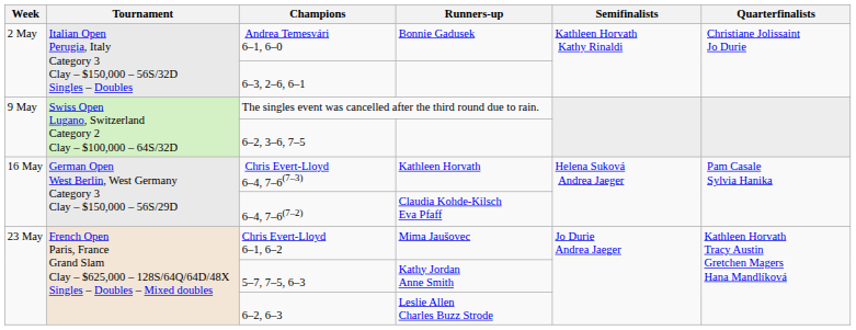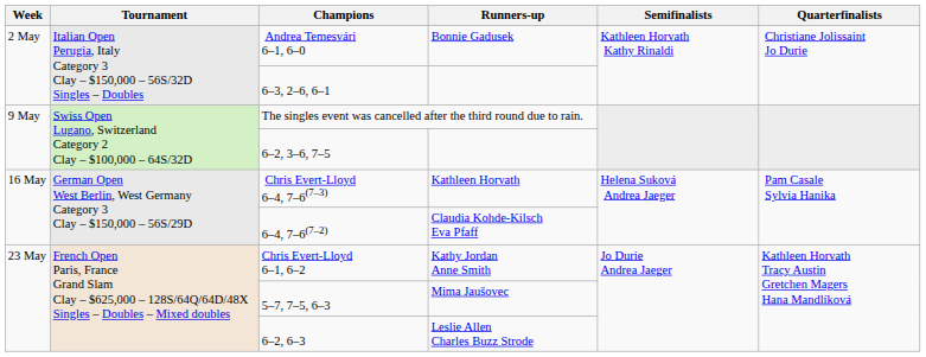Chris Evert-Lloyd 6–1, 6–2 | Runners-up: Mima Jaušovec -> Kathy Jordan Anne Smith
5–7, 7–5, 6–3 | Runners-up: Kathy Jordan Anne Smith -> Mima Jaušovec
